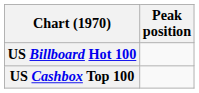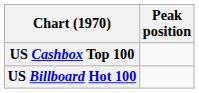rows swapped: US Billboard Hot 100 <-> US Cashbox Top 100
